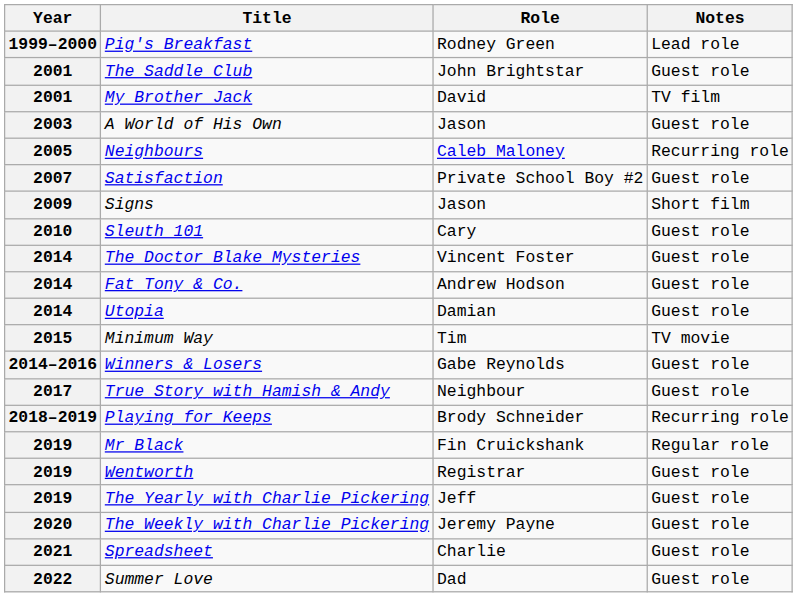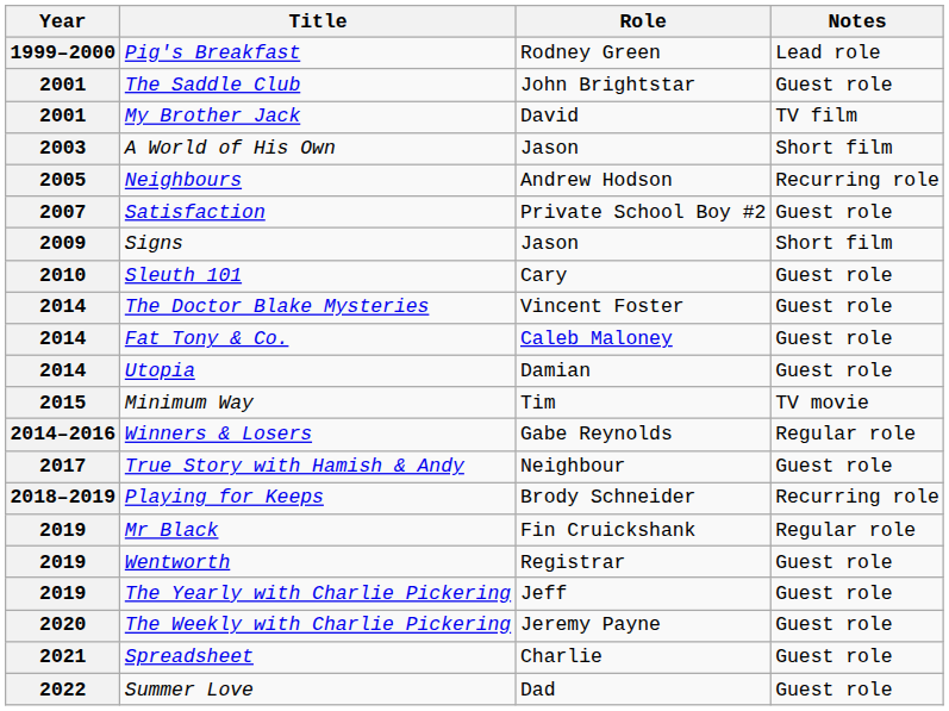A World of His Own | Notes: Guest role -> Short film
Neighbours | Role: Caleb Maloney -> Andrew Hodson
Fat Tony & Co. | Role: Andrew Hodson -> Caleb Maloney
Winners & Losers | Notes: Guest role -> Regular role
